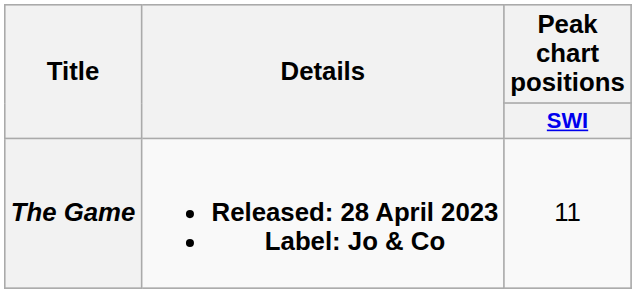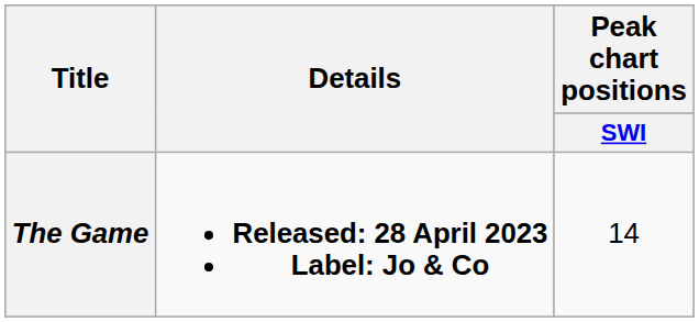The Game | Peak chart positions / SWI: 11 -> 14
